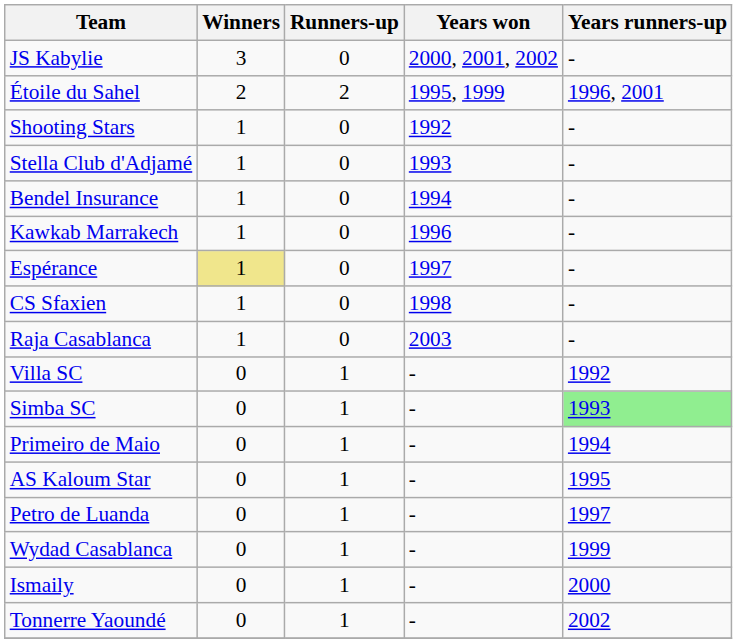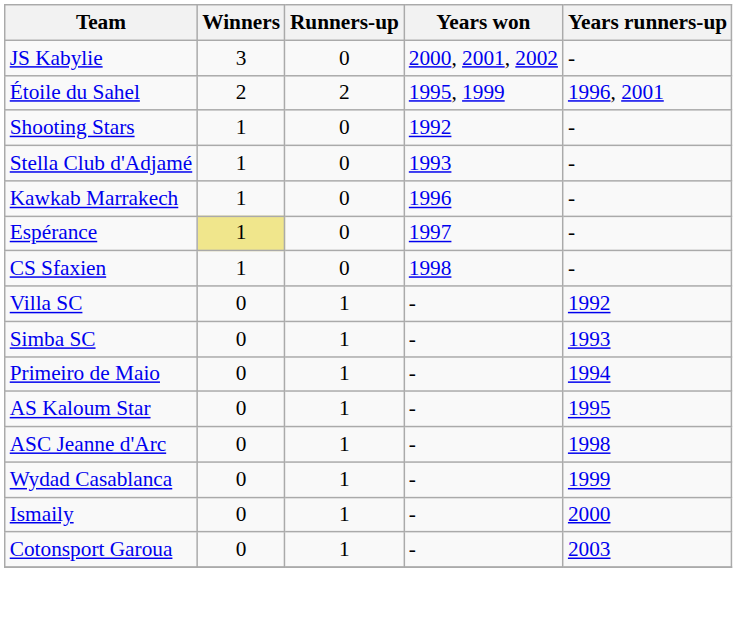- row: Bendel Insurance | 1 | 0 | 1994 | -
- row: Raja Casablanca | 1 | 0 | 2003 | -
Simba SC | Years runners-up: lightgreen background -> no background
- row: Petro de Luanda | 0 | 1 | - | 1997
+ row: ASC Jeanne d'Arc | 0 | 1 | - | 1998
- row: Tonnerre Yaoundé | 0 | 1 | - | 2002
+ row: Cotonsport Garoua | 0 | 1 | - | 2003
